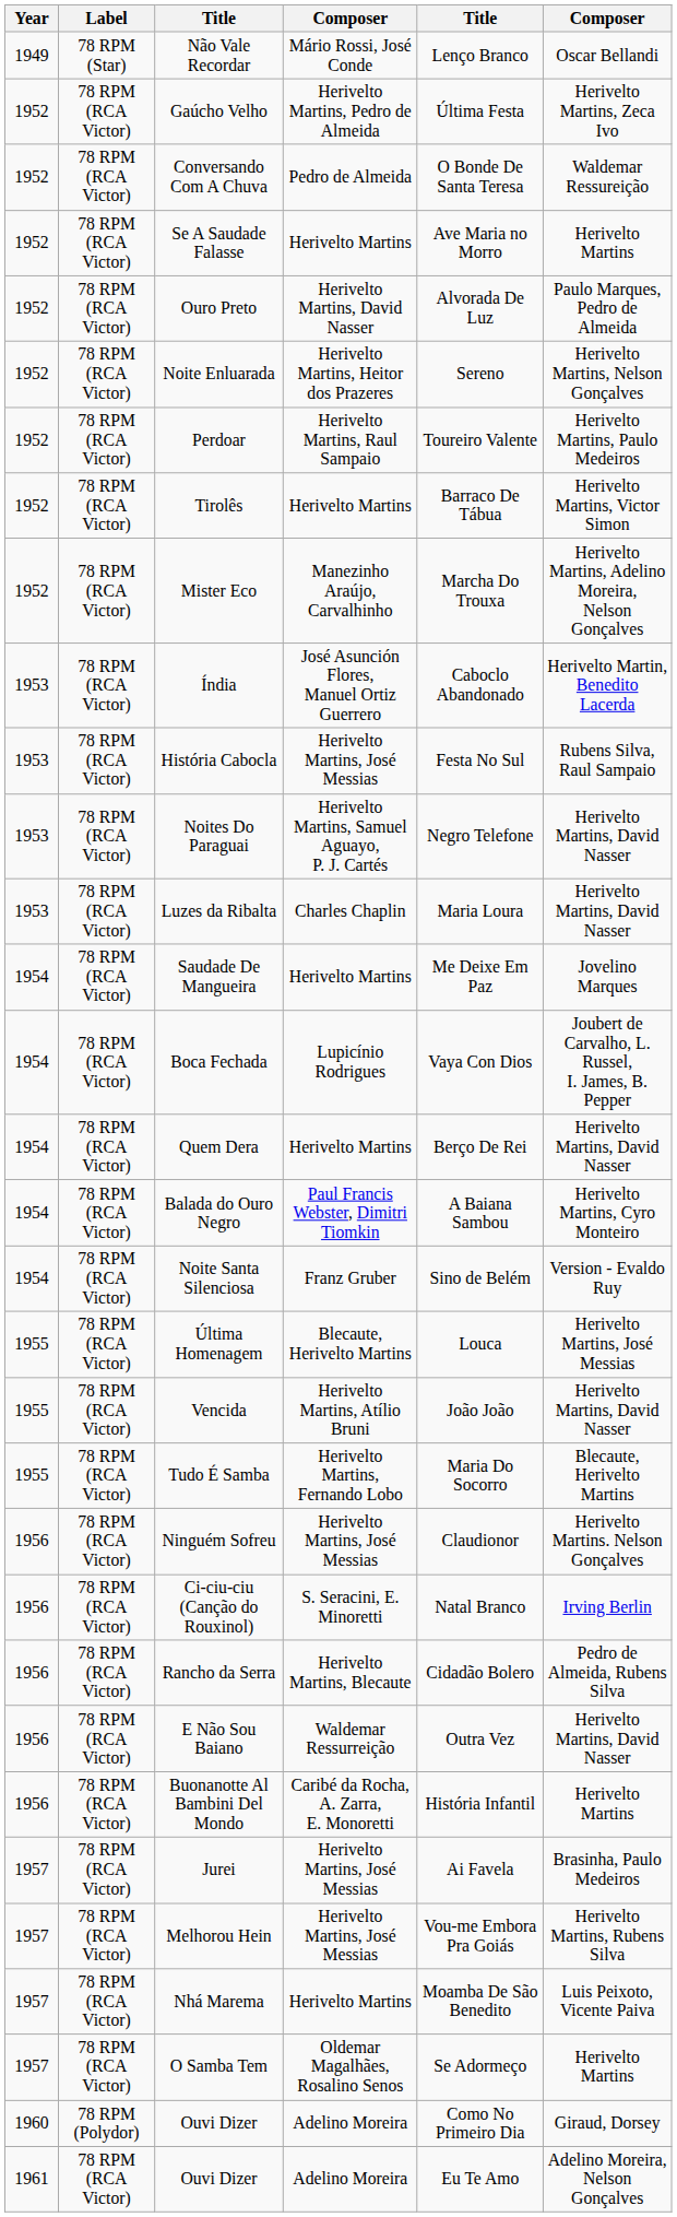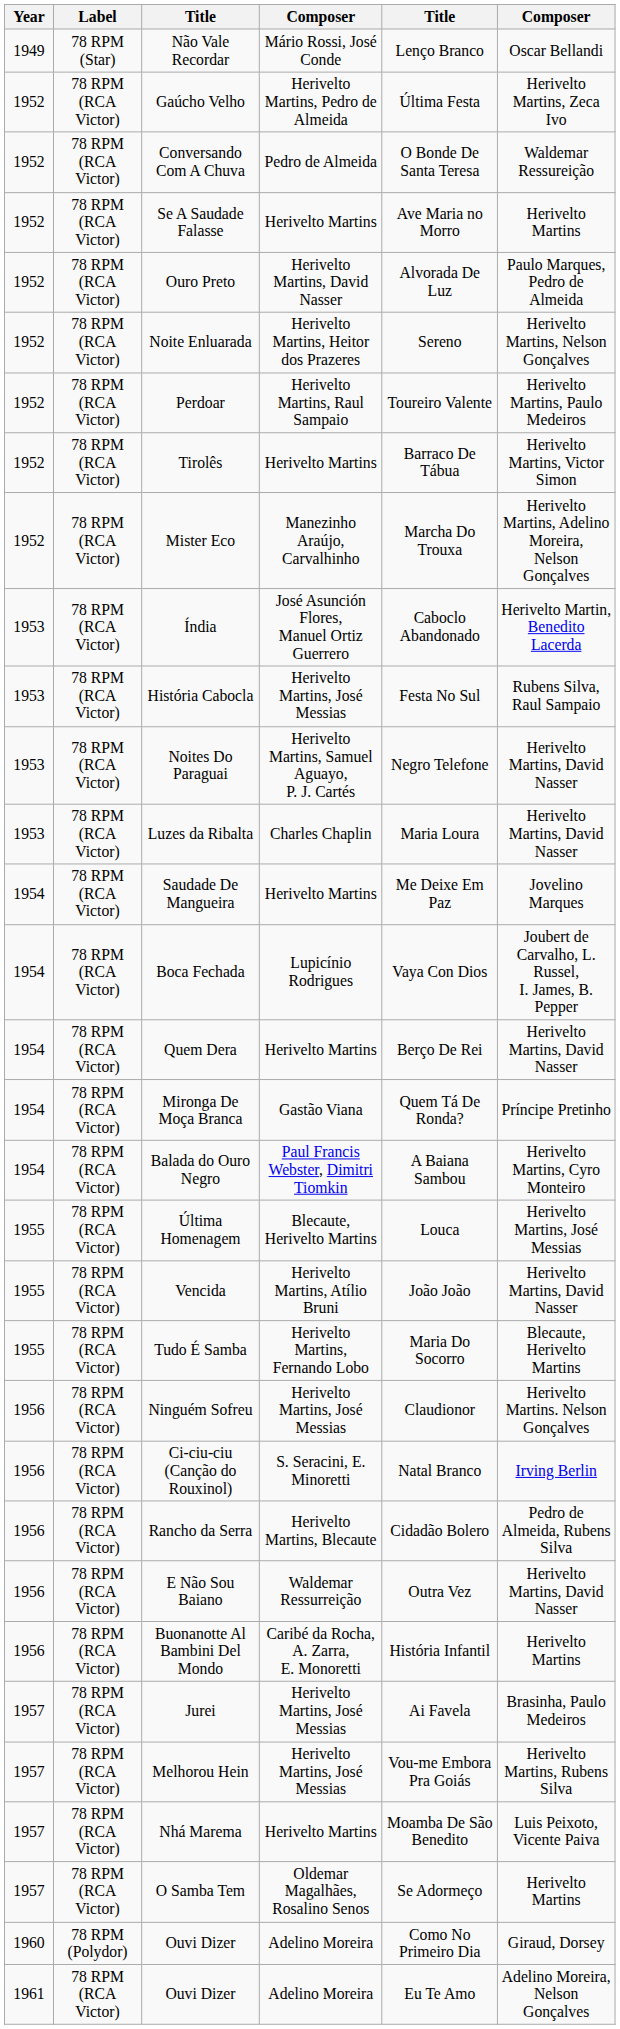+ row: 1954 | 78 RPM (RCA Victor) | Mironga De Moça Branca | Gastão Viana | Quem Tá De Ronda? | Príncipe Pretinho
- row: 1954 | 78 RPM (RCA Victor) | Noite Santa Silenciosa | Franz Gruber | Sino de Belém | Version - Evaldo Ruy
